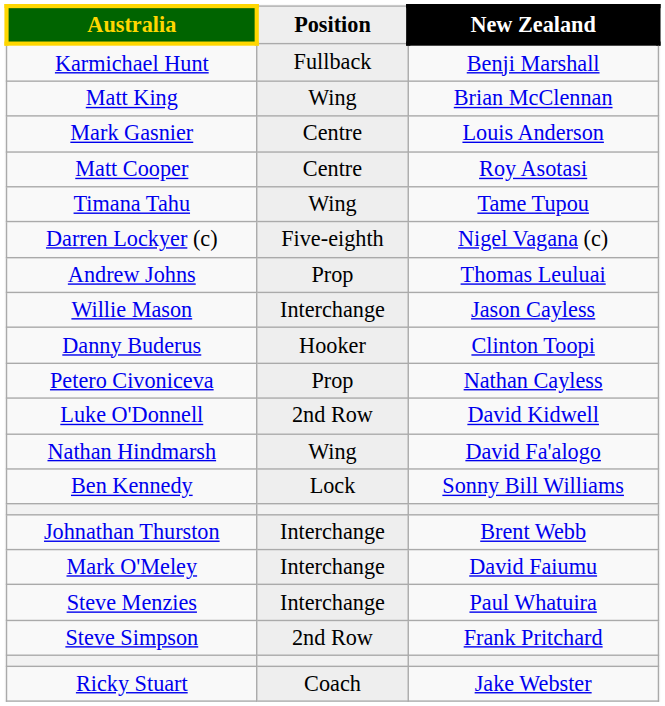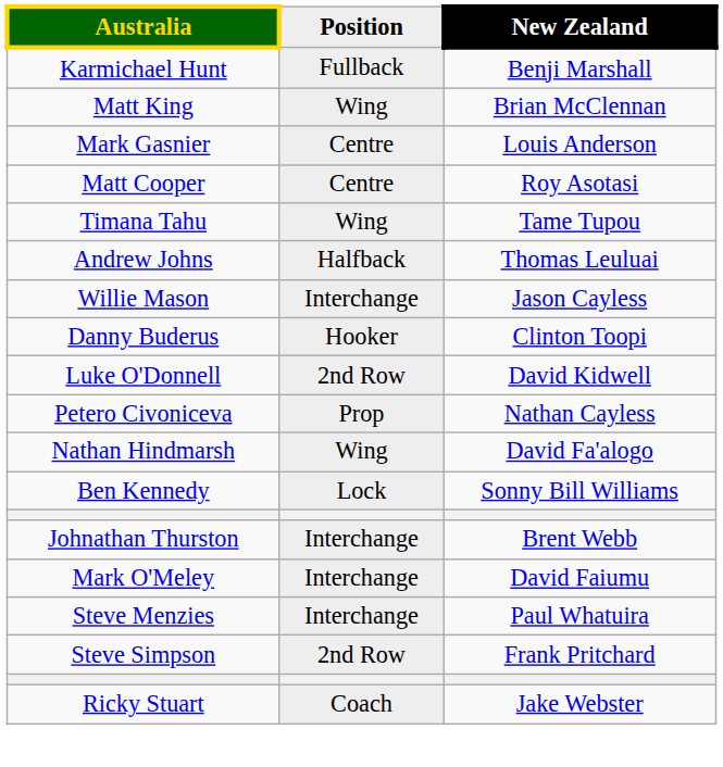- row: Darren Lockyer (c) | Five-eighth | Nigel Vagana (c)
Andrew Johns | Position: Prop -> Halfback
rows swapped: Petero Civoniceva <-> Luke O'Donnell
